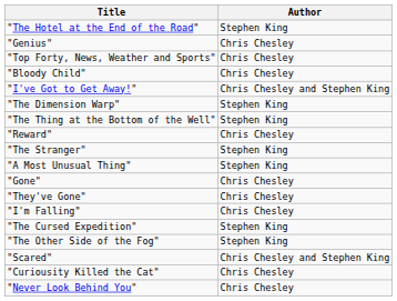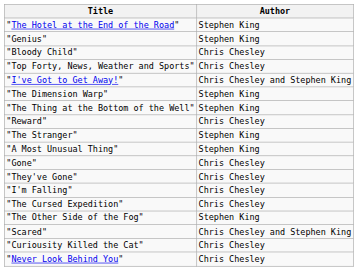"Genius" | Author: Chris Chesley -> Stephen King
rows swapped: "Top Forty, News, Weather and Sports" <-> "Bloody Child"
"The Cursed Expedition" | Author: Stephen King -> Chris Chesley
